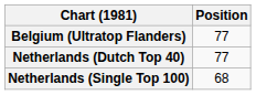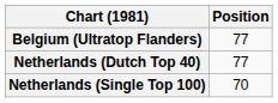Netherlands (Single Top 100) | Position: 68 -> 70
